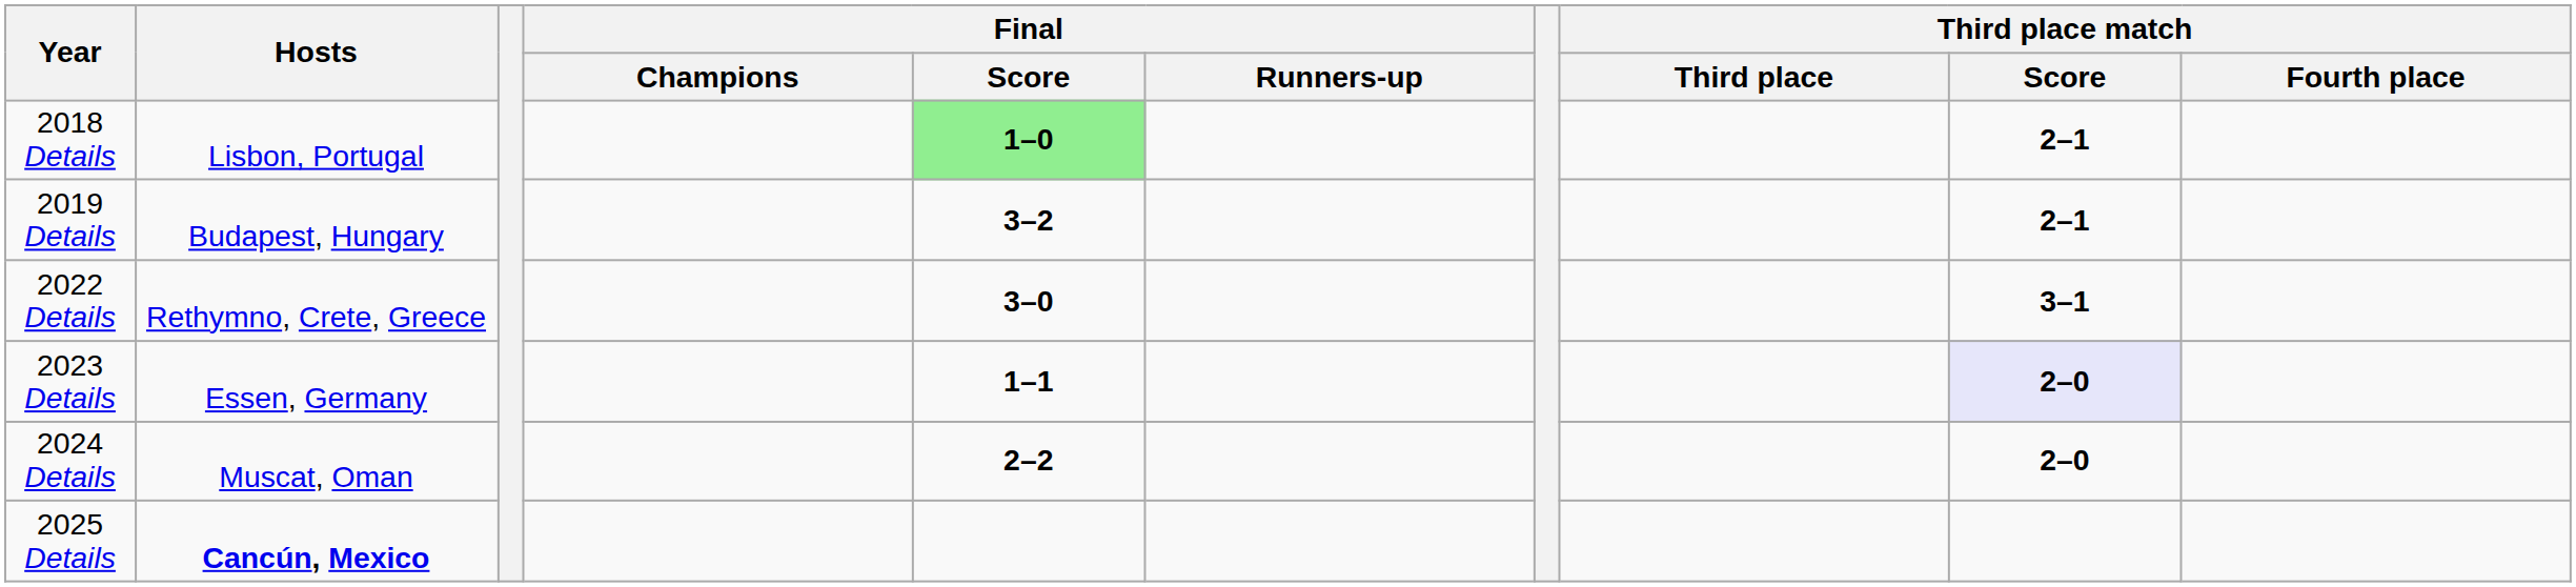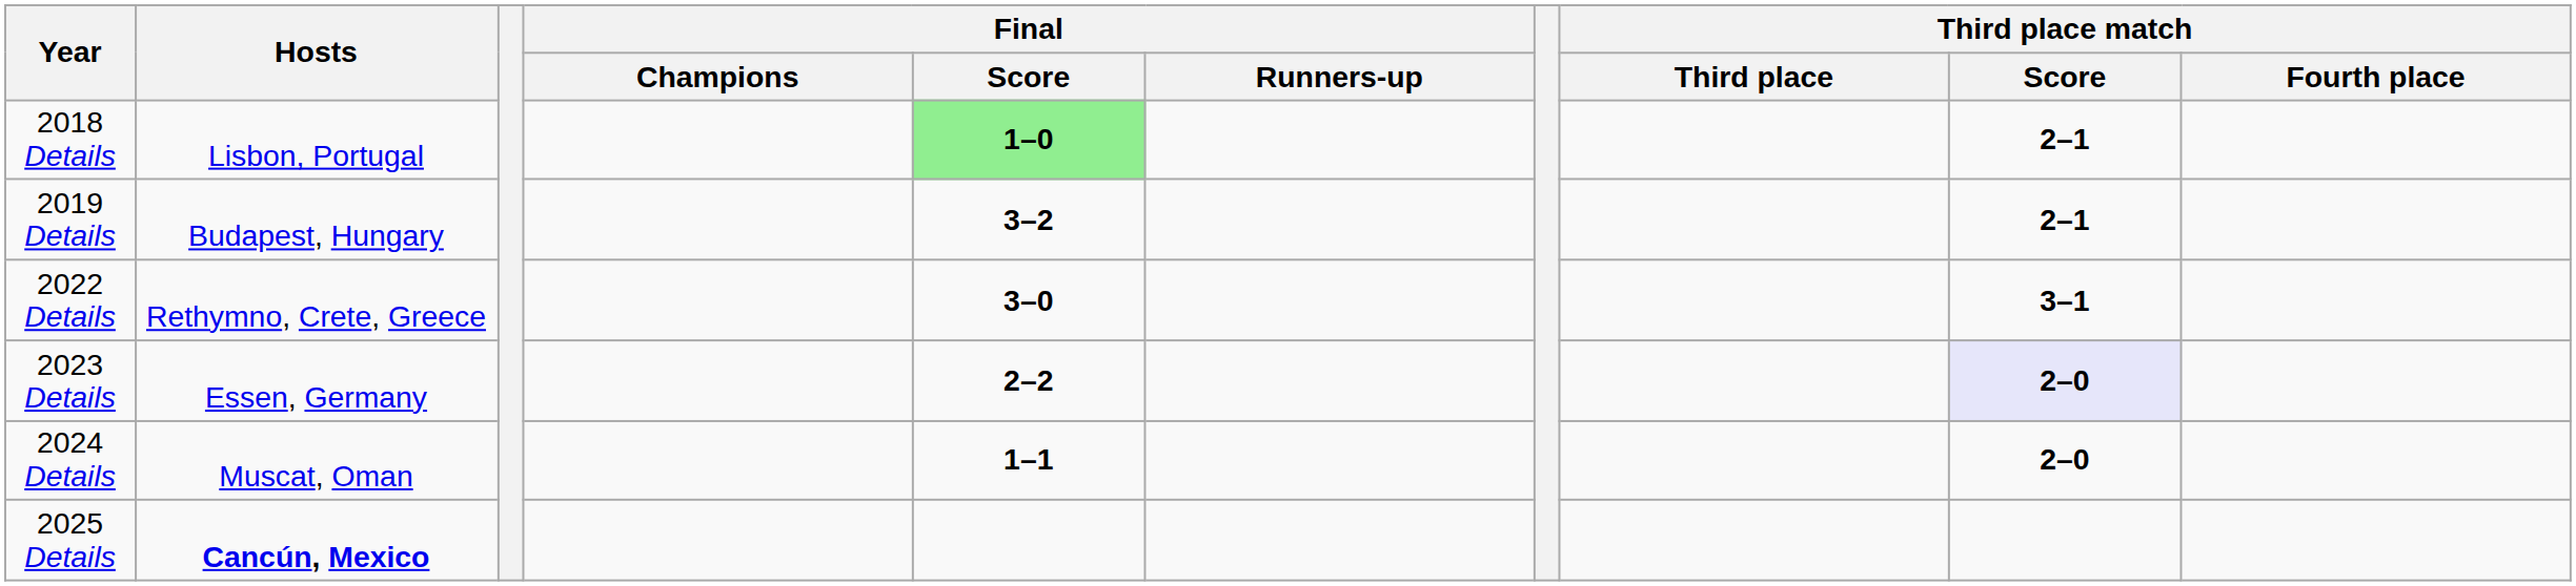2023 Details | Final / Score: 1–1 -> 2–2
2024 Details | Final / Score: 2–2 -> 1–1
